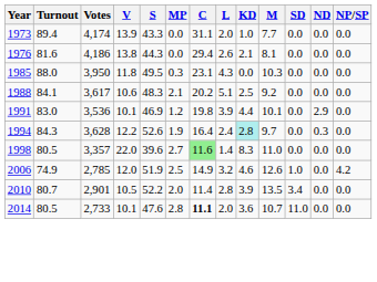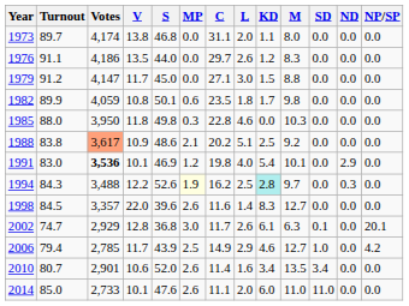1973 | Turnout: 89.4 -> 89.7
1973 | V: 13.9 -> 13.8
1973 | S: 43.3 -> 46.8
1973 | KD: 1.0 -> 1.1
1973 | M: 7.7 -> 8.0
1976 | Turnout: 81.6 -> 91.1
1976 | V: 13.8 -> 13.5
1976 | S: 44.3 -> 44.0
1976 | C: 29.4 -> 29.7
1976 | KD: 2.1 -> 1.2
1976 | M: 8.1 -> 8.3
+ row: 1979 | 91.2 | 4,147 | 11.7 | 45.0 | 0.0 | 27.1 | 3.0 | 1.5 | 8.8 | 0.0 | 0.0 | 0.0
+ row: 1982 | 89.9 | 4,059 | 10.8 | 50.1 | 0.6 | 23.5 | 1.8 | 1.7 | 9.8 | 0.0 | 0.0 | 0.0
1985 | S: 49.5 -> 49.8
1985 | C: 23.1 -> 22.8
1985 | L: 4.3 -> 4.6
1988 | Turnout: 84.1 -> 83.8
1988 | Votes: no background -> lightsalmon background
1988 | V: 10.6 -> 10.9
1988 | S: 48.3 -> 48.6
1991 | Votes: normal -> bold
1991 | L: 3.9 -> 4.0
1991 | KD: 4.4 -> 5.4
1994 | Votes: 3,628 -> 3,488
1994 | MP: no background -> lightyellow background
1994 | C: 16.4 -> 16.2
1994 | L: 2.4 -> 2.5
1998 | Turnout: 80.5 -> 84.5
1998 | MP: 2.7 -> 2.6
1998 | C: lightgreen background -> no background
1998 | M: 11.0 -> 12.7
+ row: 2002 | 74.7 | 2,929 | 12.8 | 36.8 | 3.0 | 11.7 | 2.6 | 6.1 | 6.3 | 0.1 | 0.0 | 20.1
2006 | Turnout: 74.9 -> 79.4
2006 | V: 12.0 -> 11.7
2006 | S: 51.9 -> 43.9
2006 | L: 3.2 -> 2.9
2006 | M: 12.6 -> 12.7
2010 | V: 10.5 -> 10.6
2010 | S: 52.2 -> 52.0
2010 | MP: 2.0 -> 2.6
2010 | L: 2.8 -> 1.6
2010 | KD: 3.9 -> 3.4
2014 | Turnout: 80.5 -> 85.0
2014 | MP: 2.8 -> 2.6
2014 | C: bold -> normal
2014 | KD: 3.6 -> 6.0
2014 | M: 10.7 -> 11.0
